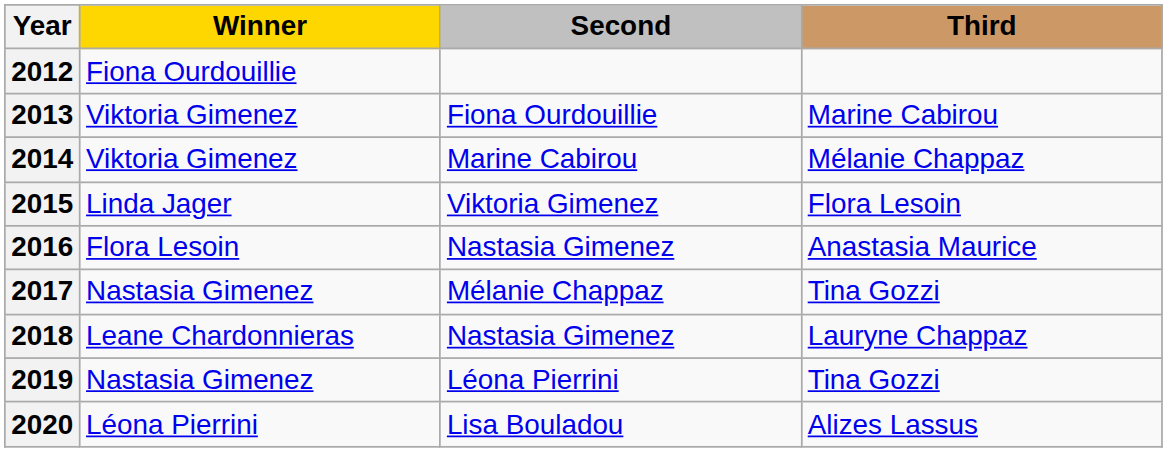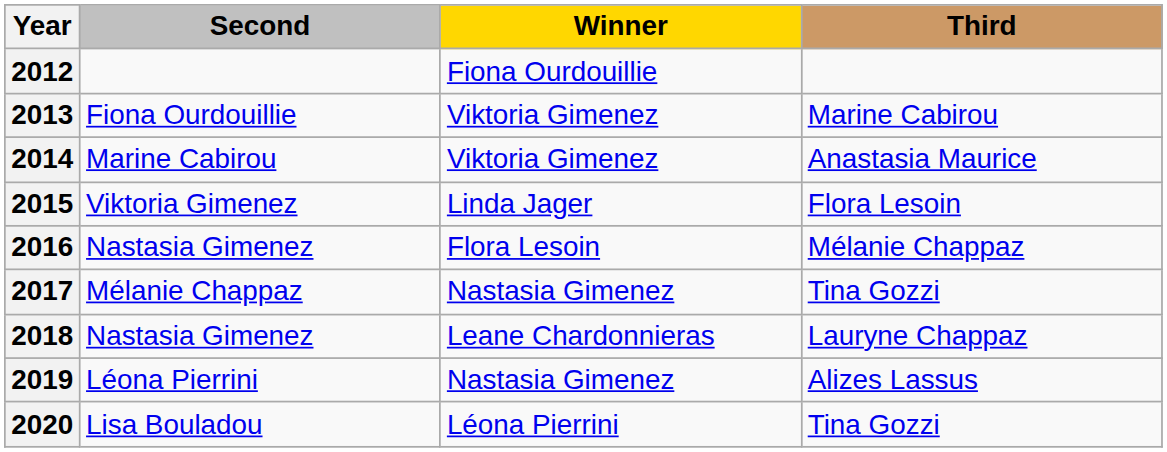columns swapped: Winner <-> Second
2014 | Third: Mélanie Chappaz -> Anastasia Maurice
2016 | Third: Anastasia Maurice -> Mélanie Chappaz
2019 | Third: Tina Gozzi -> Alizes Lassus
2020 | Third: Alizes Lassus -> Tina Gozzi
